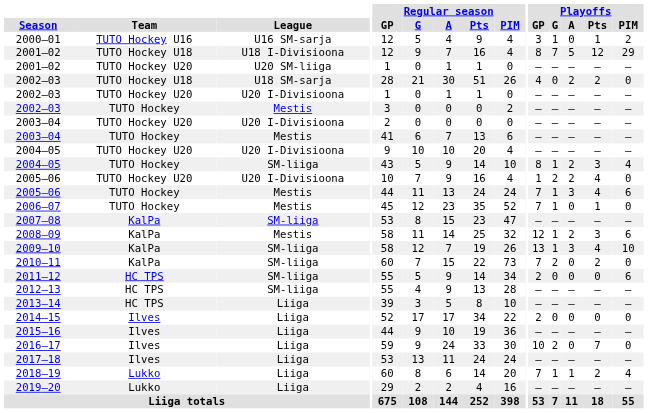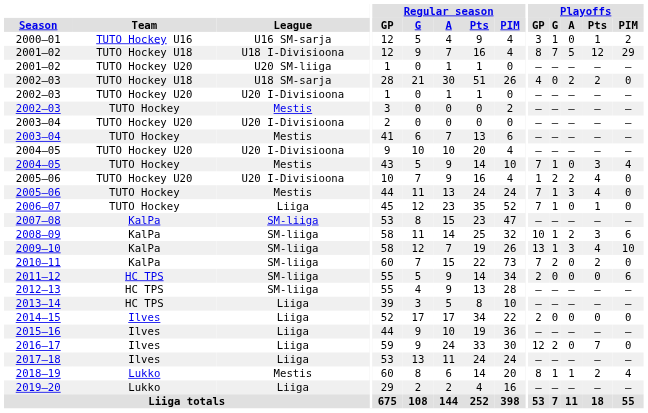2004–05 / TUTO Hockey | League: SM-liiga -> Mestis
2004–05 / TUTO Hockey | Playoffs / GP: 8 -> 7
2004–05 / TUTO Hockey | Playoffs / A: 2 -> 0
2005–06 / TUTO Hockey | Playoffs / PIM: 6 -> 0
2006–07 | League: Mestis -> Liiga
2008–09 | League: Mestis -> SM-liiga
2008–09 | Playoffs / GP: 12 -> 10
2016–17 | Playoffs / GP: 10 -> 12
2018–19 | League: Liiga -> Mestis
2018–19 | Playoffs / GP: 7 -> 8
